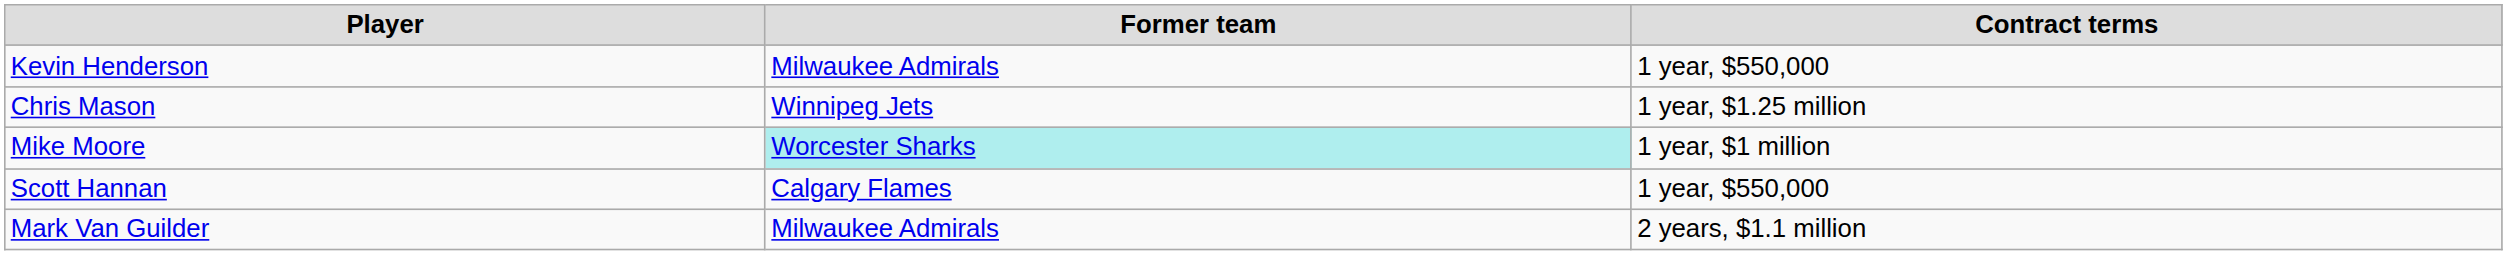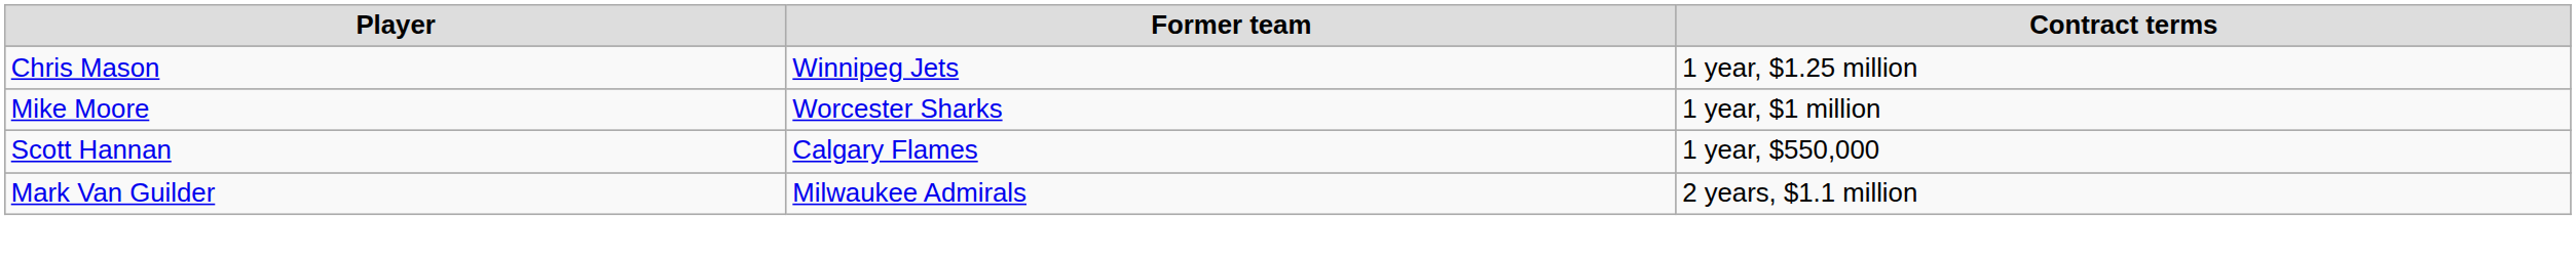- row: Kevin Henderson | Milwaukee Admirals | 1 year, $550,000
Mike Moore | Former team: paleturquoise background -> no background
